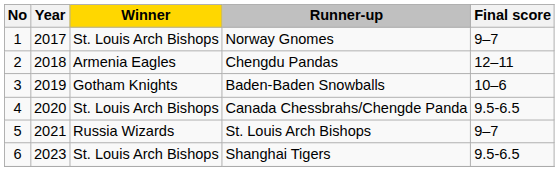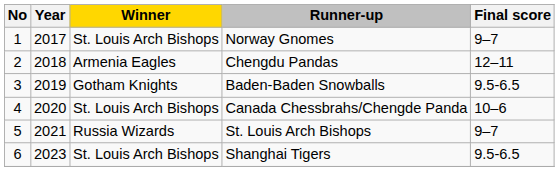Baden-Baden Snowballs | Final score: 10–6 -> 9.5-6.5
Canada Chessbrahs/Chengde Panda | Final score: 9.5-6.5 -> 10–6
